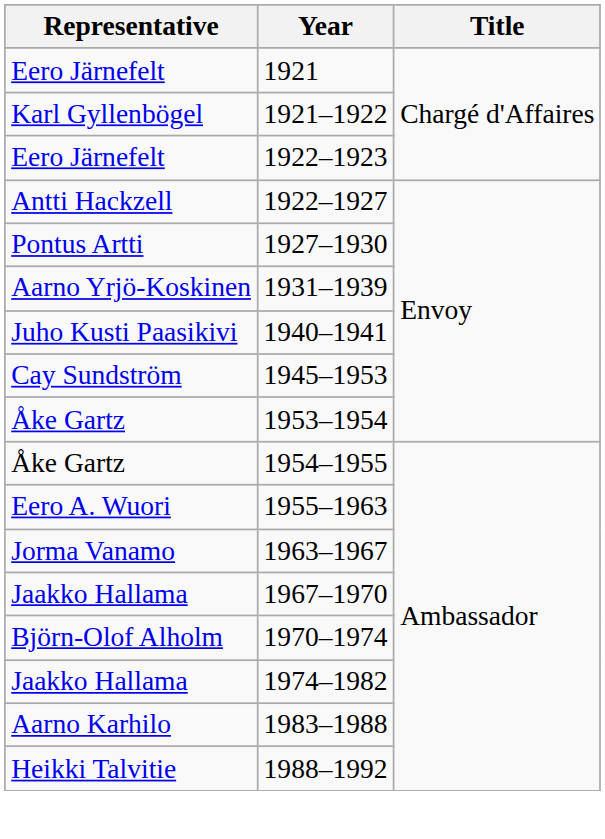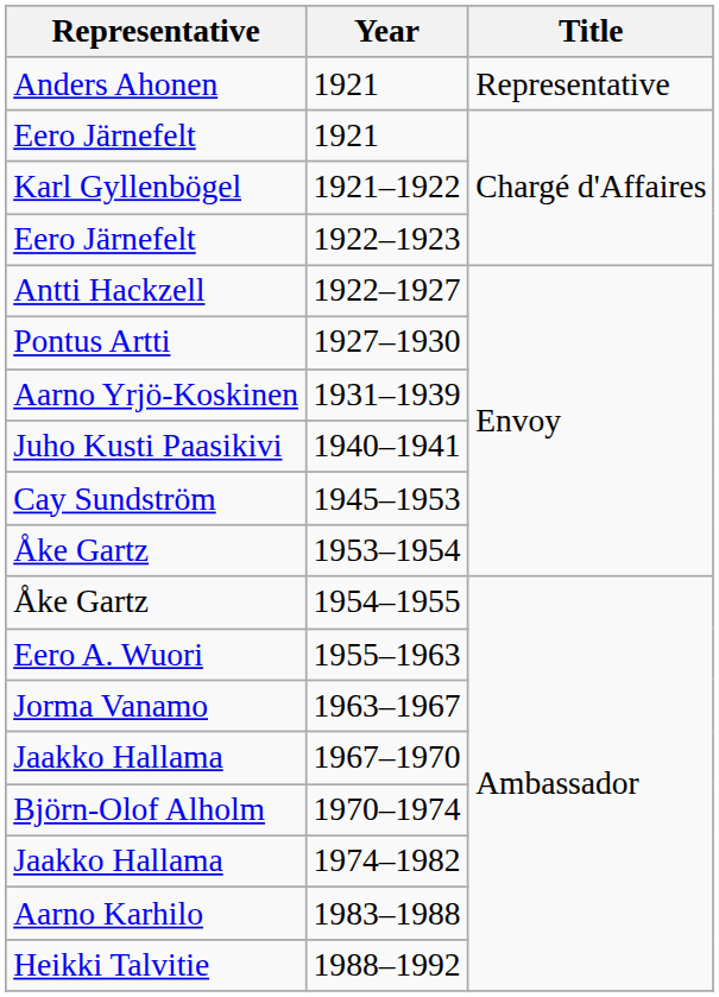+ row: Anders Ahonen | 1921 | Representative
